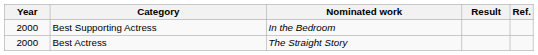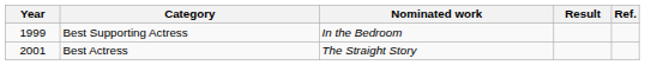Best Supporting Actress | Year: 2000 -> 1999
Best Actress | Year: 2000 -> 2001
